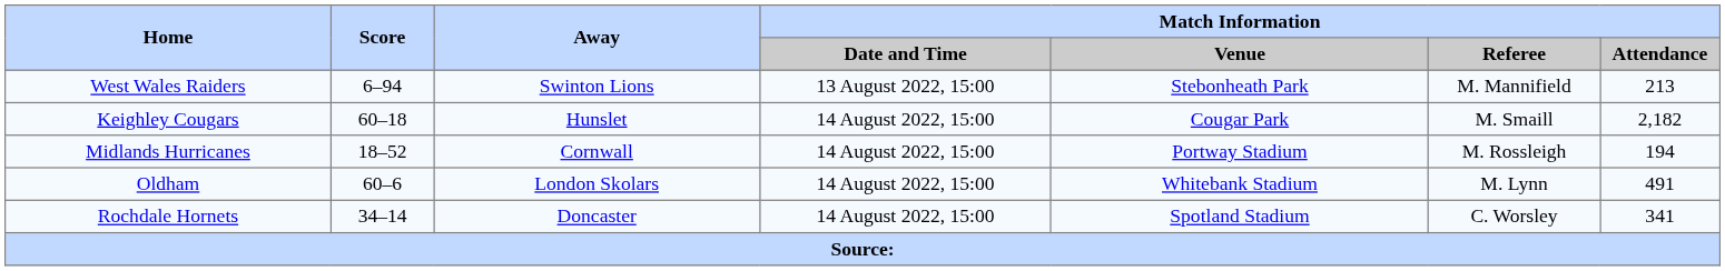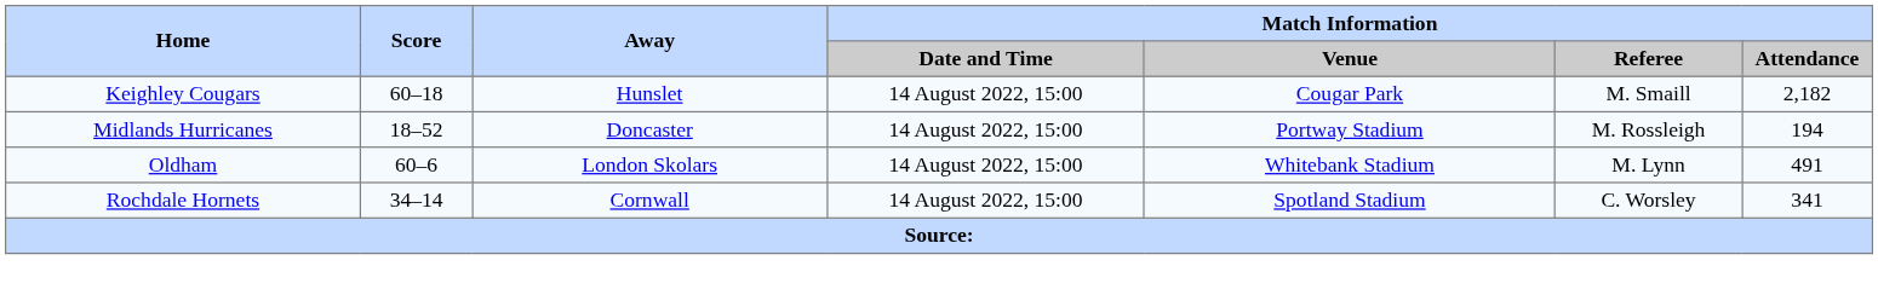- row: West Wales Raiders | 6–94 | Swinton Lions | 13 August 2022, 15:00 | Stebonheath Park | M. Mannifield | 213
Midlands Hurricanes | Away: Cornwall -> Doncaster
Rochdale Hornets | Away: Doncaster -> Cornwall
